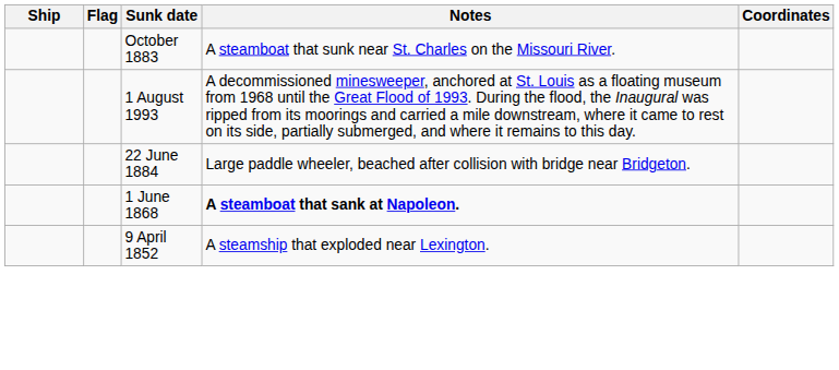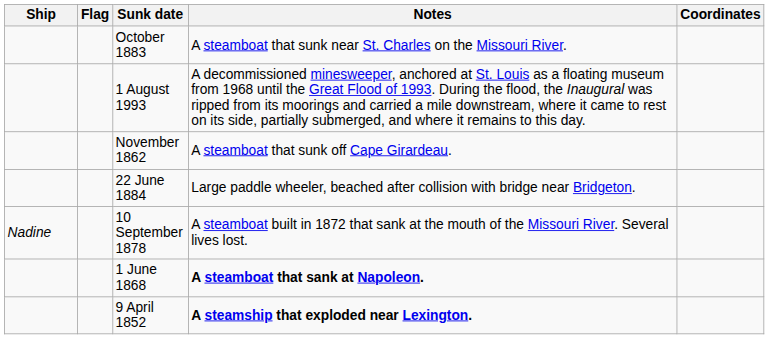+ row: November 1862 | A steamboat that sunk off Cape Girardeau.
+ row: Nadine | 10 September 1878 | A steamboat built in 1872 that sank at the mouth of the Missouri River. Several lives lost.
9 April 1852 | Notes: normal -> bold
